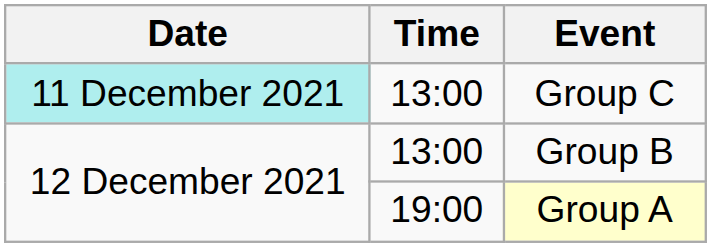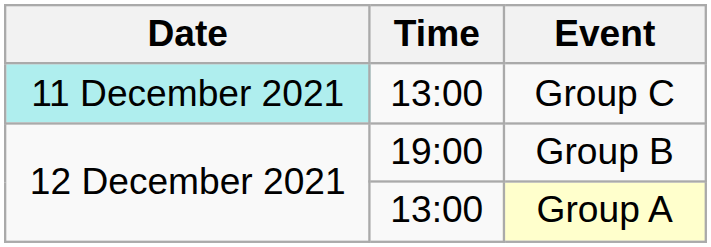Group B | Time: 13:00 -> 19:00
Group A | Time: 19:00 -> 13:00
